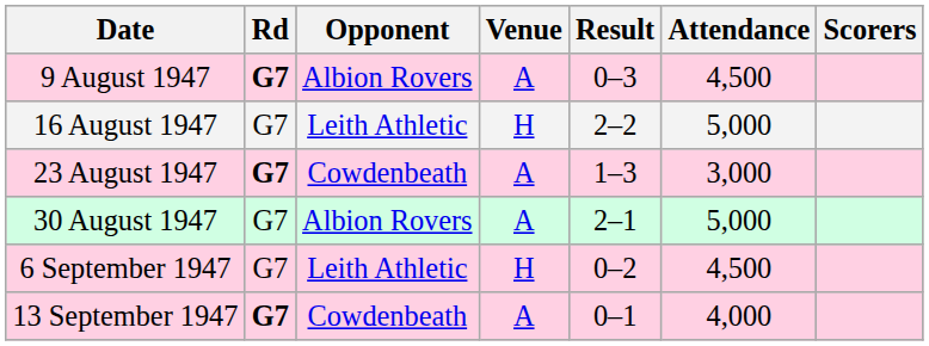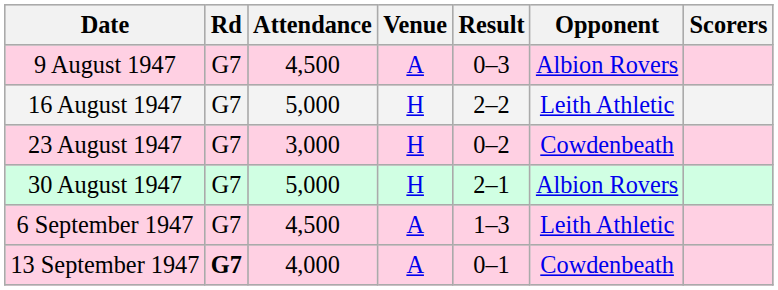columns swapped: Opponent <-> Attendance
9 August 1947 | Rd: bold -> normal
23 August 1947 | Rd: bold -> normal
23 August 1947 | Venue: A -> H
23 August 1947 | Result: 1–3 -> 0–2
30 August 1947 | Venue: A -> H
6 September 1947 | Venue: H -> A
6 September 1947 | Result: 0–2 -> 1–3
